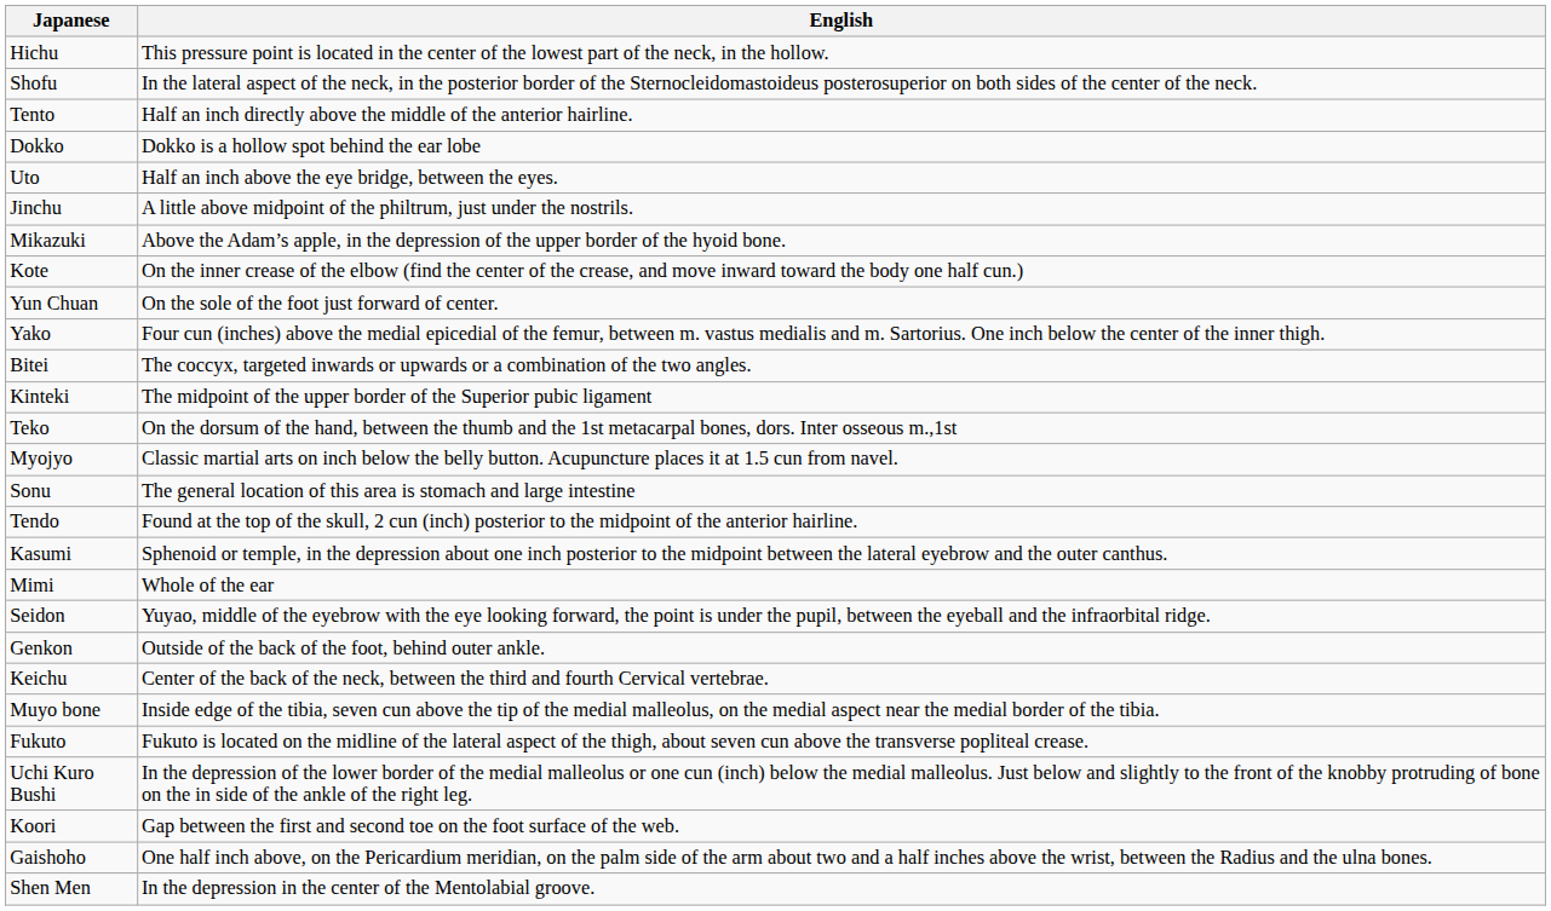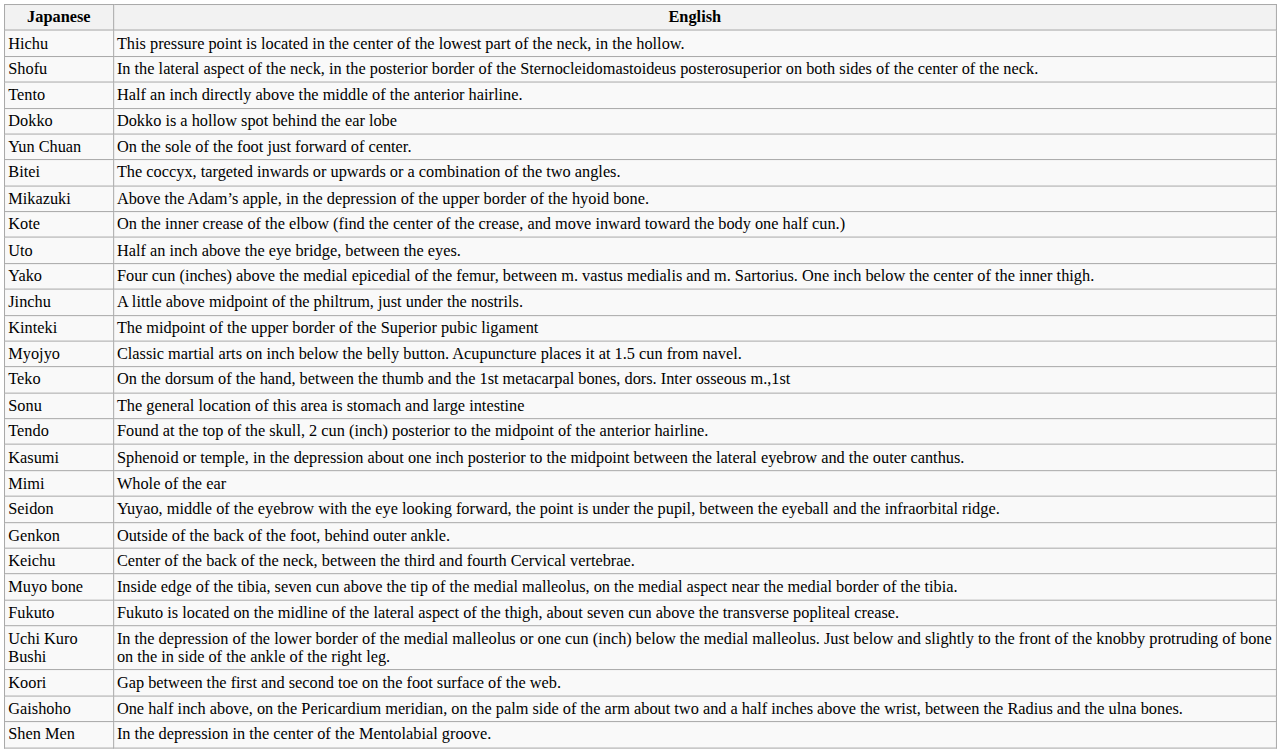rows swapped: Uto <-> Yun Chuan
rows swapped: Jinchu <-> Bitei
rows swapped: Teko <-> Myojyo
